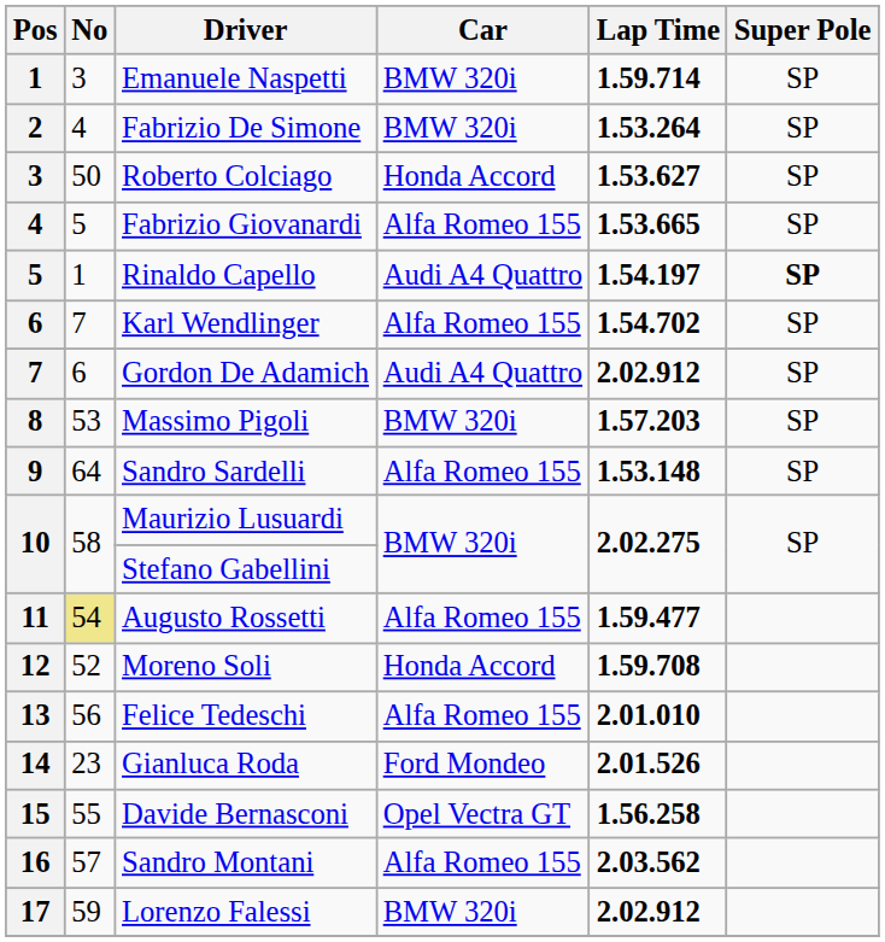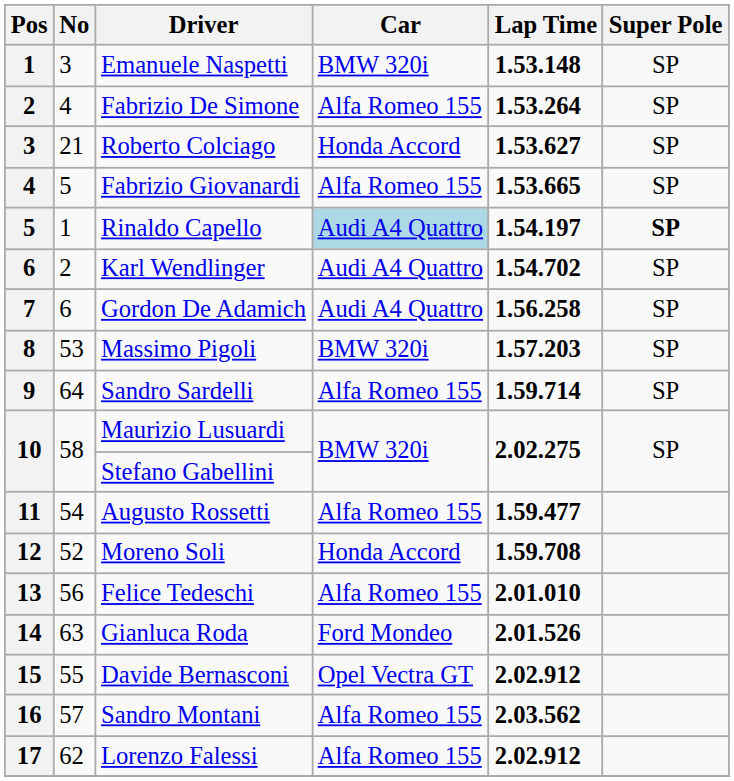Emanuele Naspetti | Lap Time: 1.59.714 -> 1.53.148
Fabrizio De Simone | Car: BMW 320i -> Alfa Romeo 155
Roberto Colciago | No: 50 -> 21
Rinaldo Capello | Car: no background -> lightblue background
Karl Wendlinger | No: 7 -> 2
Karl Wendlinger | Car: Alfa Romeo 155 -> Audi A4 Quattro
Gordon De Adamich | Lap Time: 2.02.912 -> 1.56.258
Sandro Sardelli | Lap Time: 1.53.148 -> 1.59.714
Augusto Rossetti | No: khaki background -> no background
Gianluca Roda | No: 23 -> 63
Davide Bernasconi | Lap Time: 1.56.258 -> 2.02.912
Lorenzo Falessi | No: 59 -> 62
Lorenzo Falessi | Car: BMW 320i -> Alfa Romeo 155
